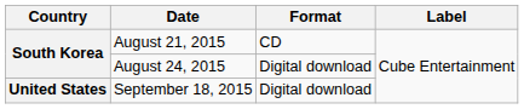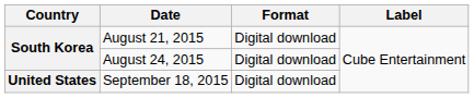August 21, 2015 | Format: CD -> Digital download
